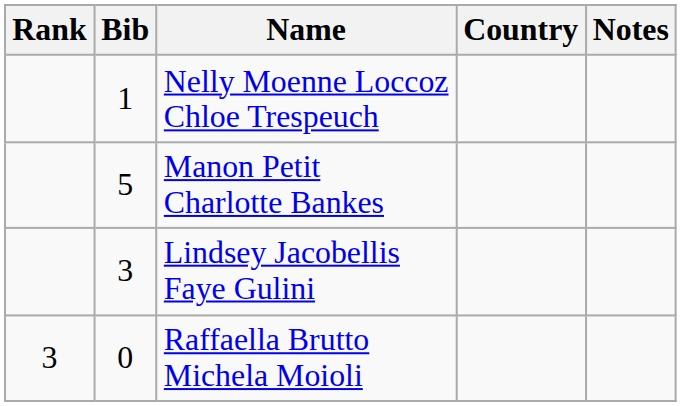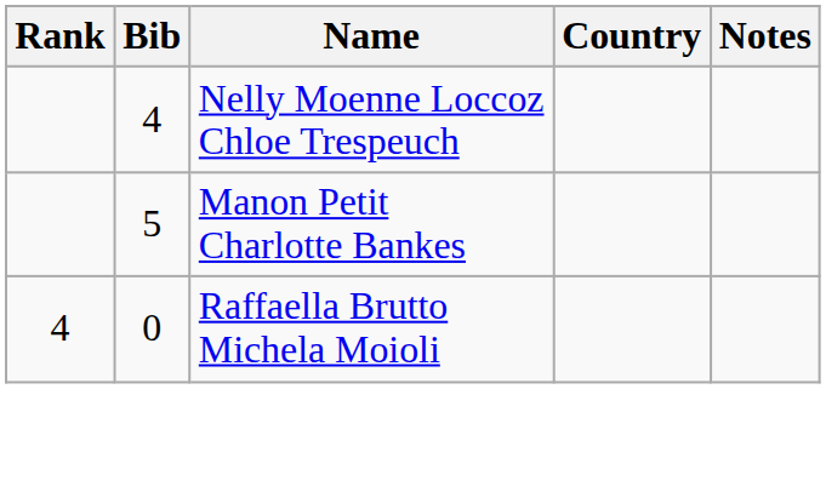Nelly Moenne Loccoz Chloe Trespeuch | Bib: 1 -> 4
- row: 3 | Lindsey Jacobellis Faye Gulini
Raffaella Brutto Michela Moioli | Rank: 3 -> 4
